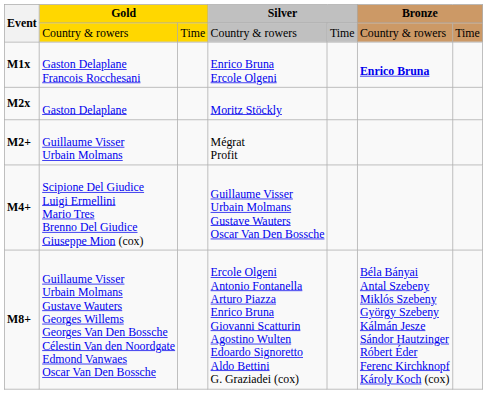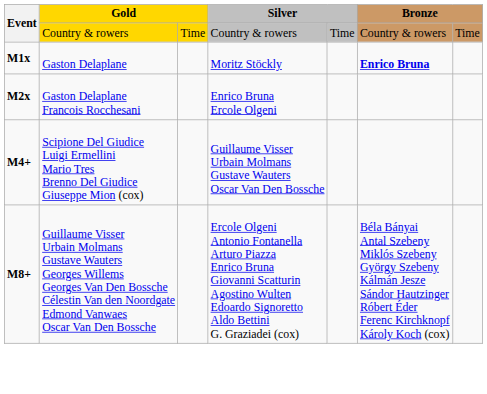M1x | column 2: Gaston Delaplane Francois Rocchesani -> Gaston Delaplane
M1x | column 4: Enrico Bruna Ercole Olgeni -> Moritz Stöckly
M2x | column 2: Gaston Delaplane -> Gaston Delaplane Francois Rocchesani
M2x | column 4: Moritz Stöckly -> Enrico Bruna Ercole Olgeni
- row: M2+ | Guillaume Visser Urbain Molmans | Mégrat Profit
